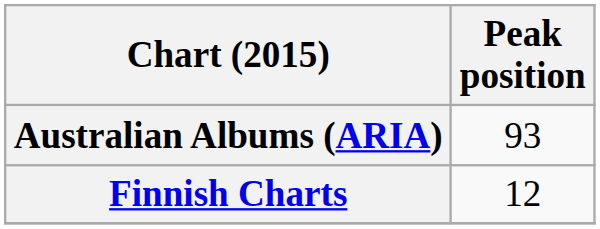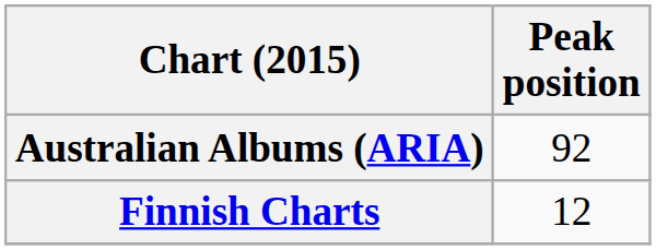Australian Albums (ARIA) | Peak position: 93 -> 92
